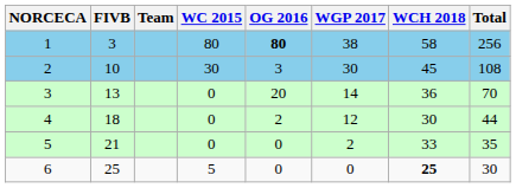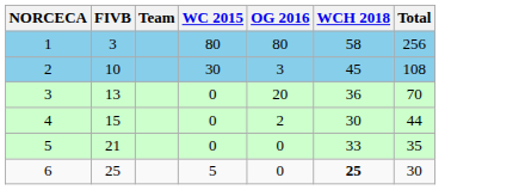- column: WGP 2017 | 38 | 30 | 14 | 12 | 2 | 0
1 | OG 2016: bold -> normal
4 | FIVB: 18 -> 15
